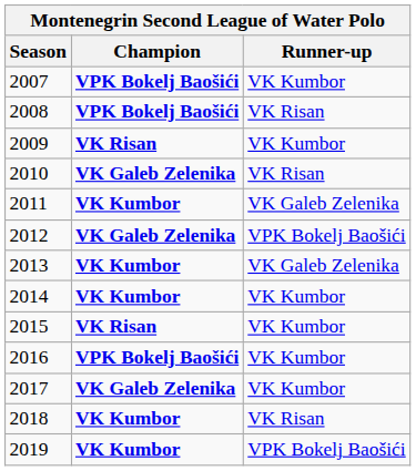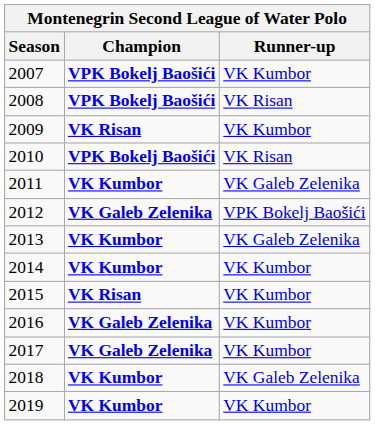2010 | Champion: VK Galeb Zelenika -> VPK Bokelj Baošići
2016 | Champion: VPK Bokelj Baošići -> VK Galeb Zelenika
2018 | Runner-up: VK Risan -> VK Galeb Zelenika
2019 | Runner-up: VPK Bokelj Baošići -> VK Kumbor
